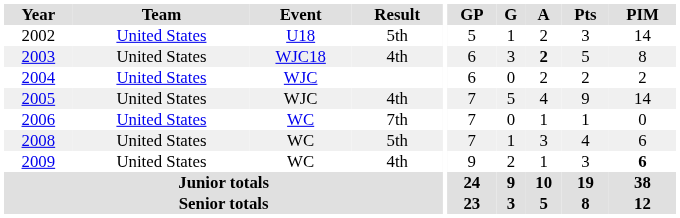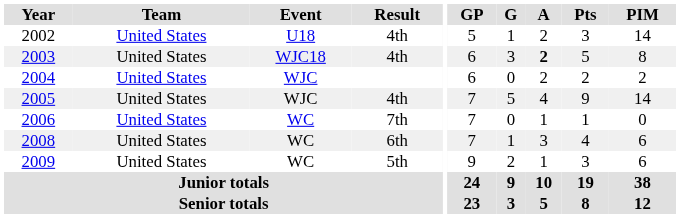2002 | Result: 5th -> 4th
2008 | Result: 5th -> 6th
2009 | Result: 4th -> 5th
2009 | PIM: bold -> normal
